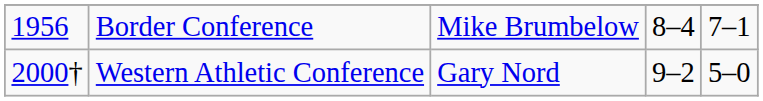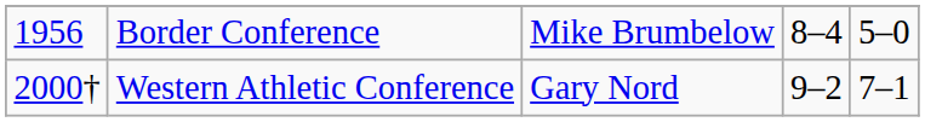Border Conference | column 5: 7–1 -> 5–0
Western Athletic Conference | column 5: 5–0 -> 7–1
